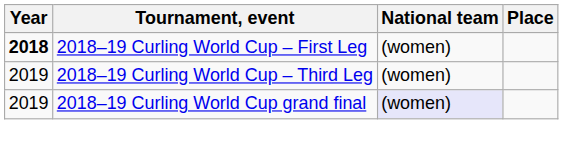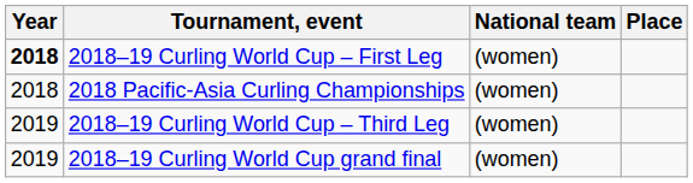+ row: 2018 | 2018 Pacific-Asia Curling Championships | (women)
2018–19 Curling World Cup grand final | National team: lavender background -> no background
